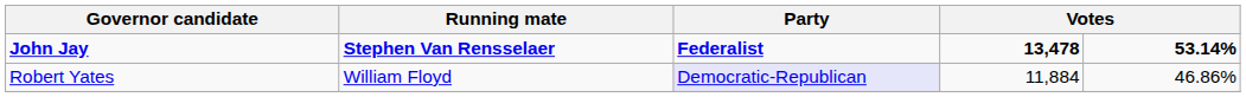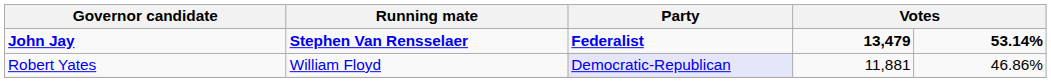John Jay | column 4: 13,478 -> 13,479
Robert Yates | column 4: 11,884 -> 11,881
